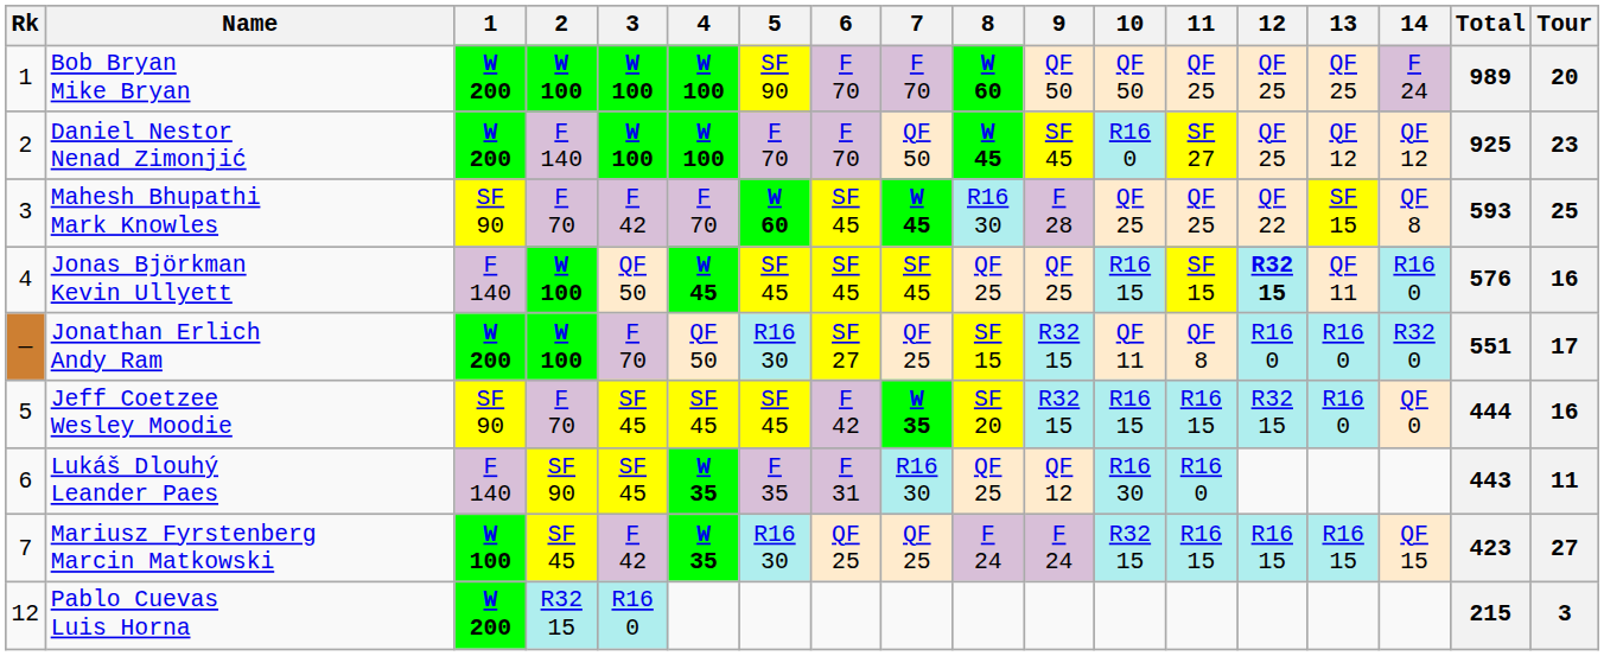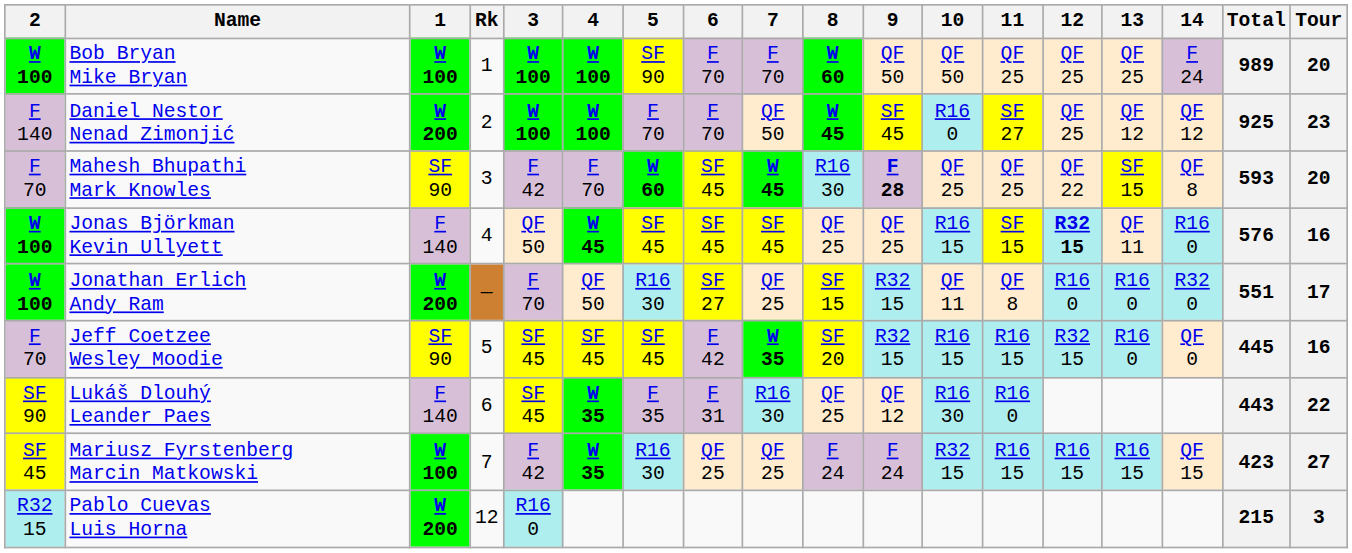columns swapped: Rk <-> 2
Bob Bryan Mike Bryan | 1: W 200 -> W 100
Mahesh Bhupathi Mark Knowles | 9: normal -> bold
Mahesh Bhupathi Mark Knowles | Tour: 25 -> 20
Jeff Coetzee Wesley Moodie | Total: 444 -> 445
Lukáš Dlouhý Leander Paes | Tour: 11 -> 22
